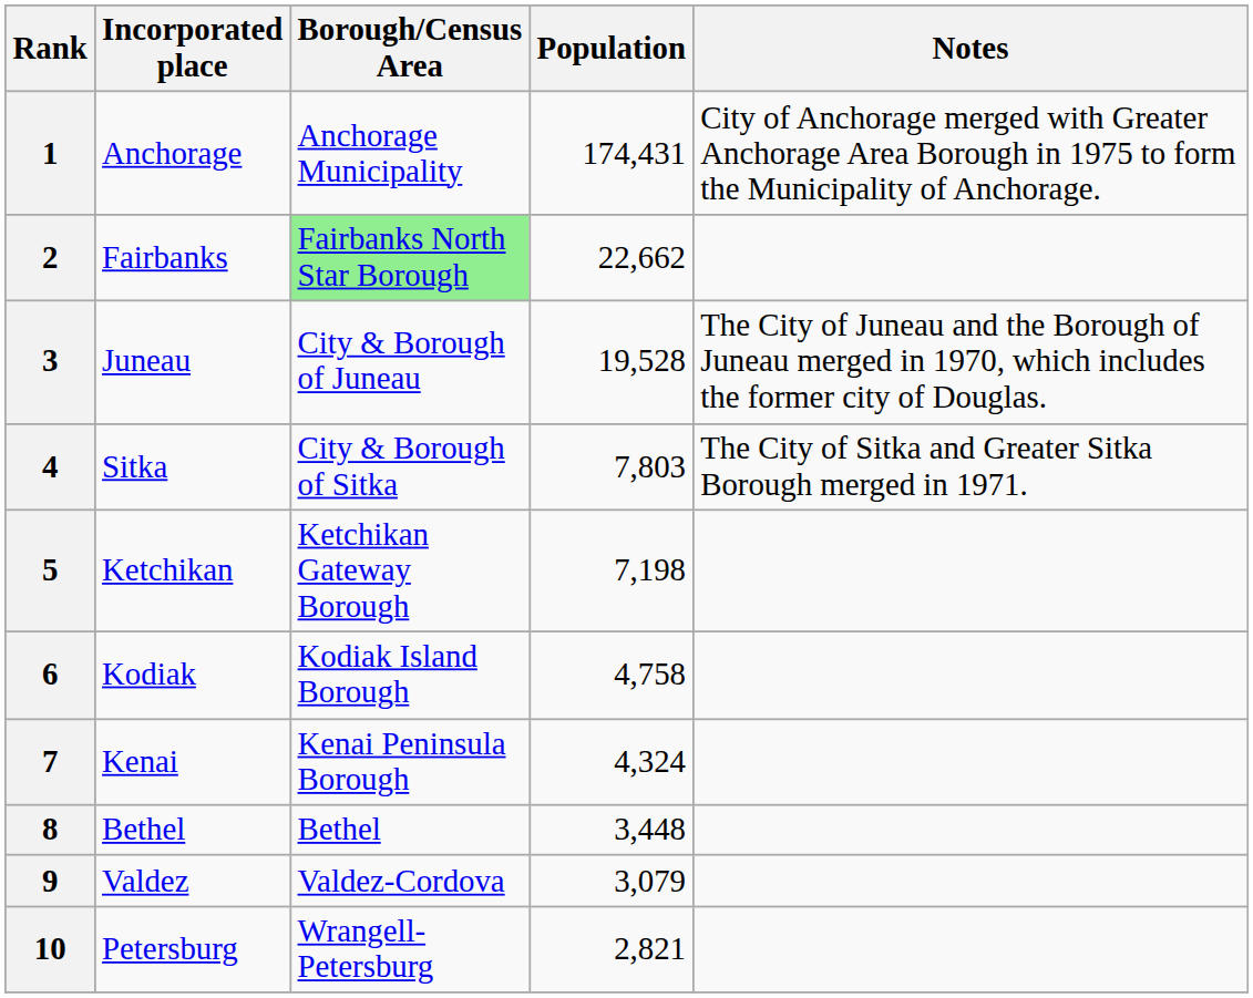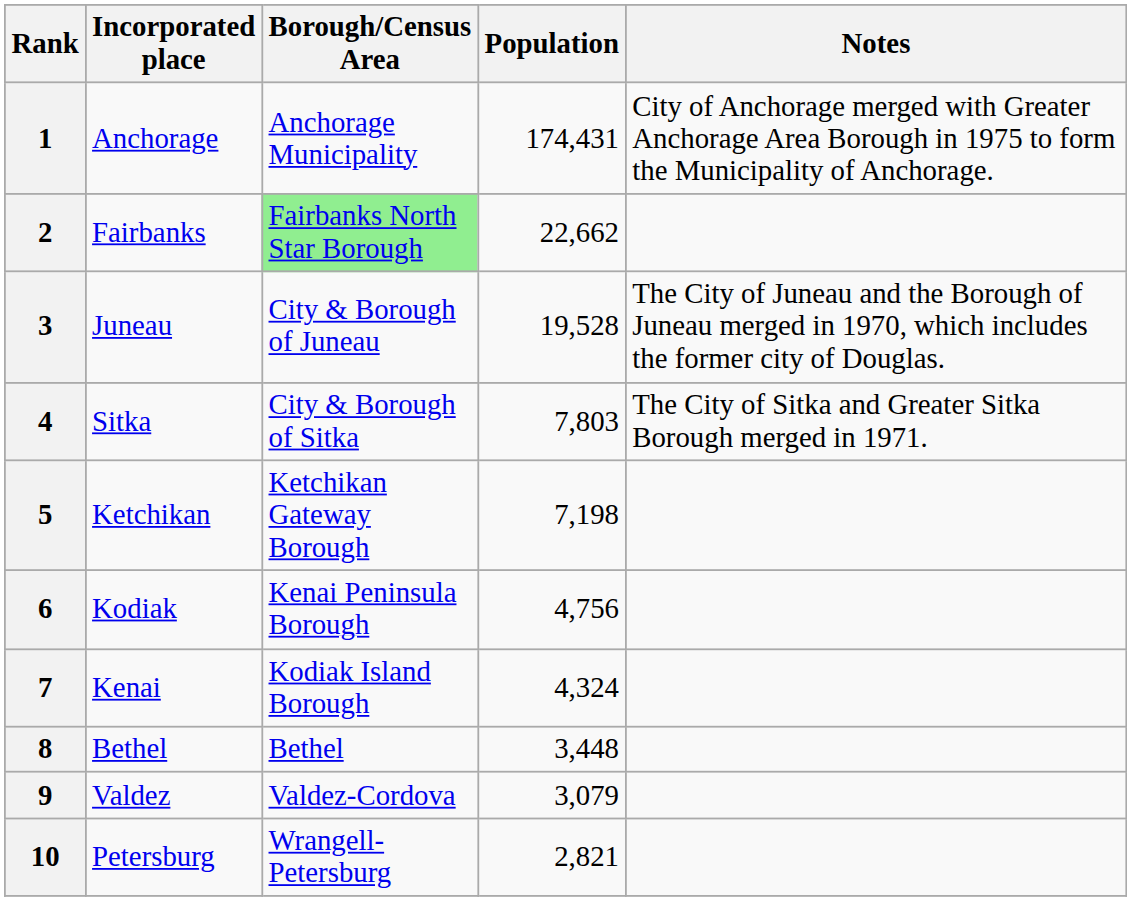6 | Borough/Census Area: Kodiak Island Borough -> Kenai Peninsula Borough
6 | Population: 4,758 -> 4,756
7 | Borough/Census Area: Kenai Peninsula Borough -> Kodiak Island Borough
